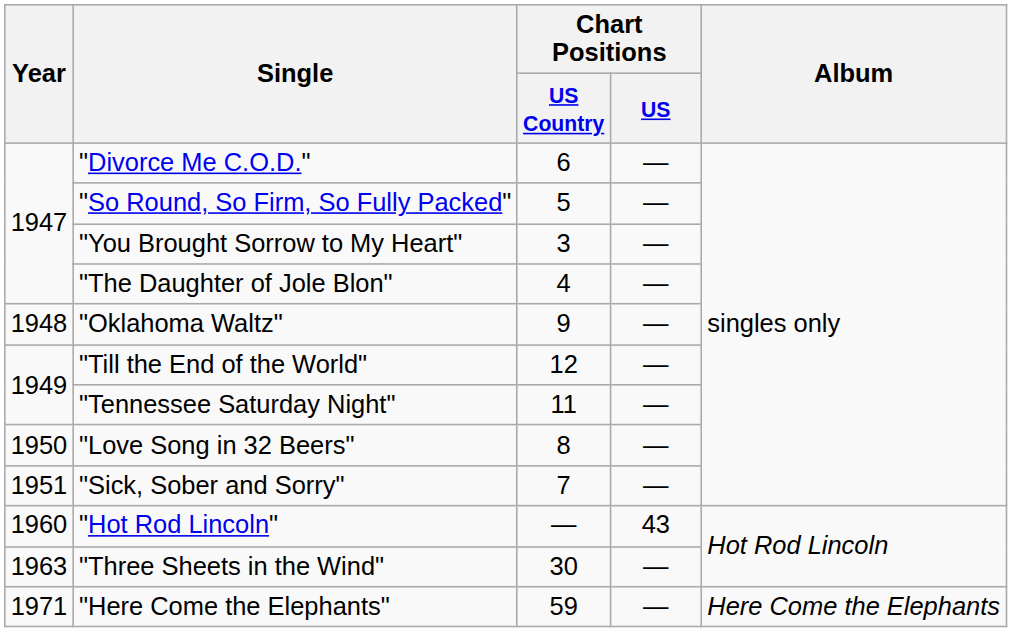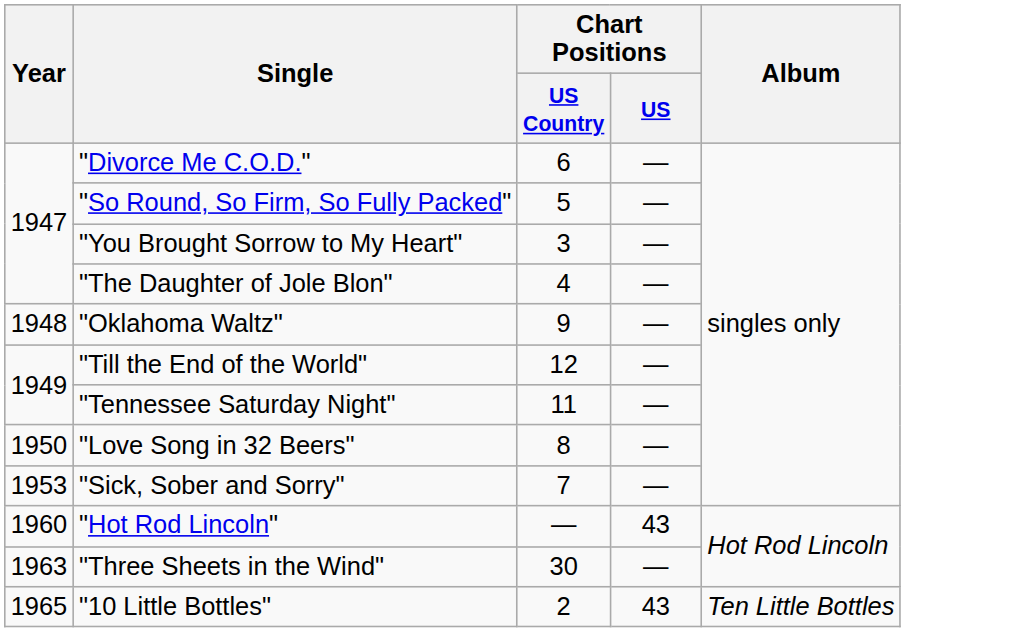"Sick, Sober and Sorry" | Year: 1951 -> 1953
+ row: 1965 | "10 Little Bottles" | 2 | 43 | Ten Little Bottles
- row: 1971 | "Here Come the Elephants" | 59 | — | Here Come the Elephants
